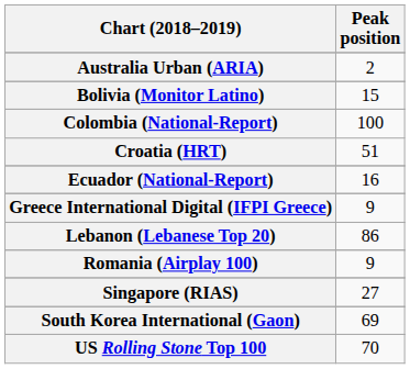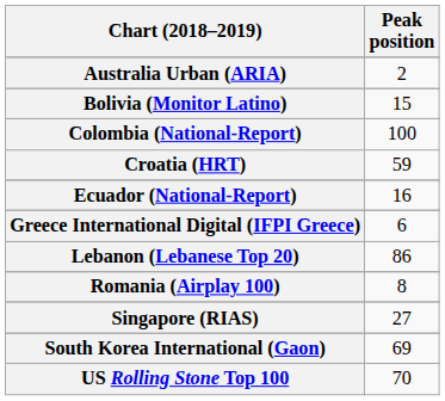Croatia (HRT) | Peak position: 51 -> 59
Greece International Digital (IFPI Greece) | Peak position: 9 -> 6
Romania (Airplay 100) | Peak position: 9 -> 8
